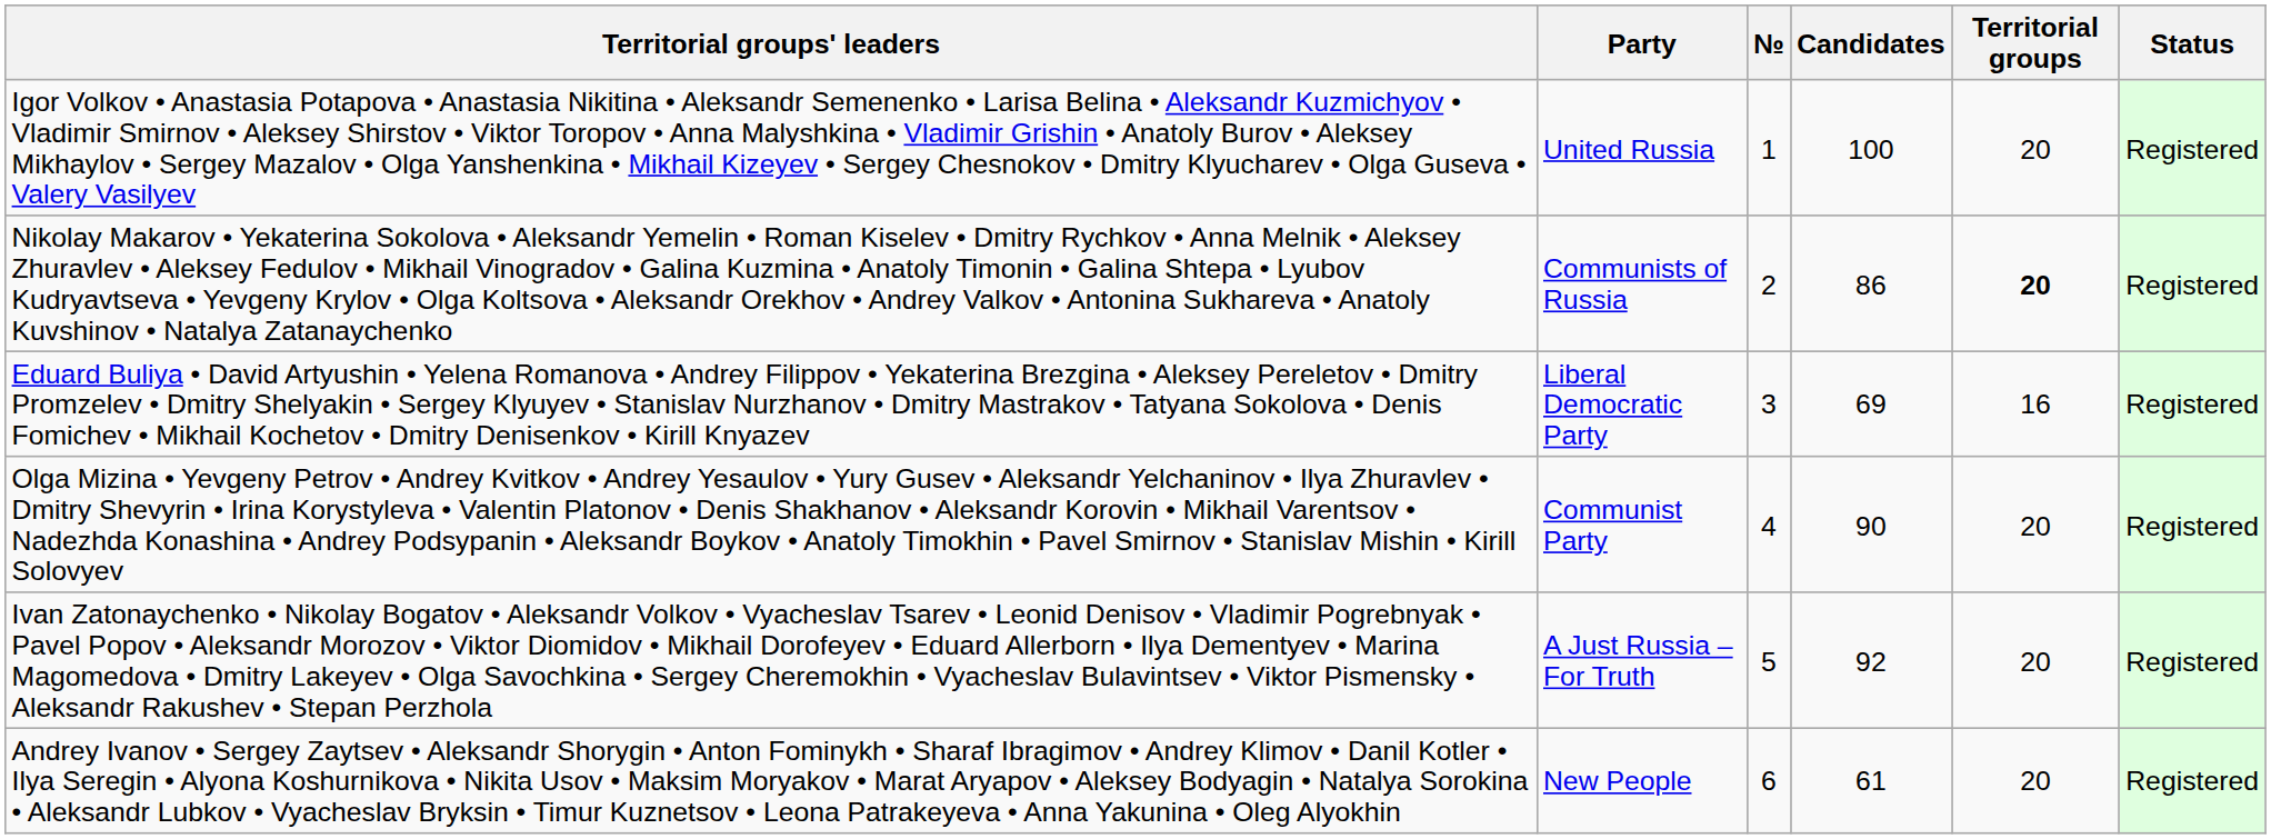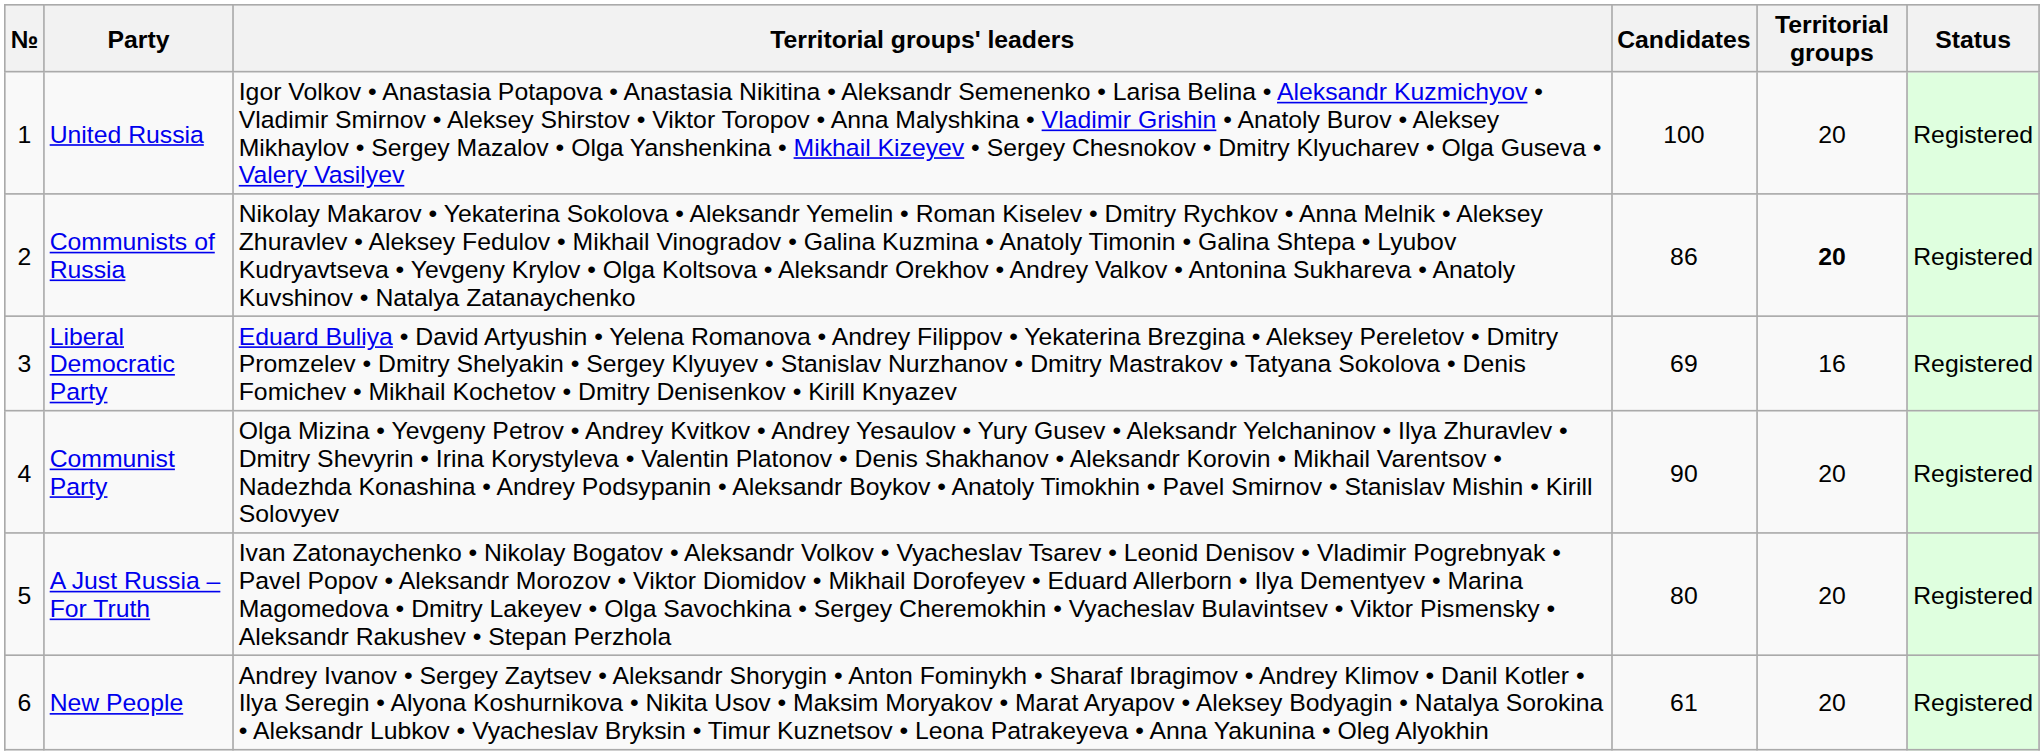columns swapped: № <-> Territorial groups' leaders
A Just Russia – For Truth | Candidates: 92 -> 80
